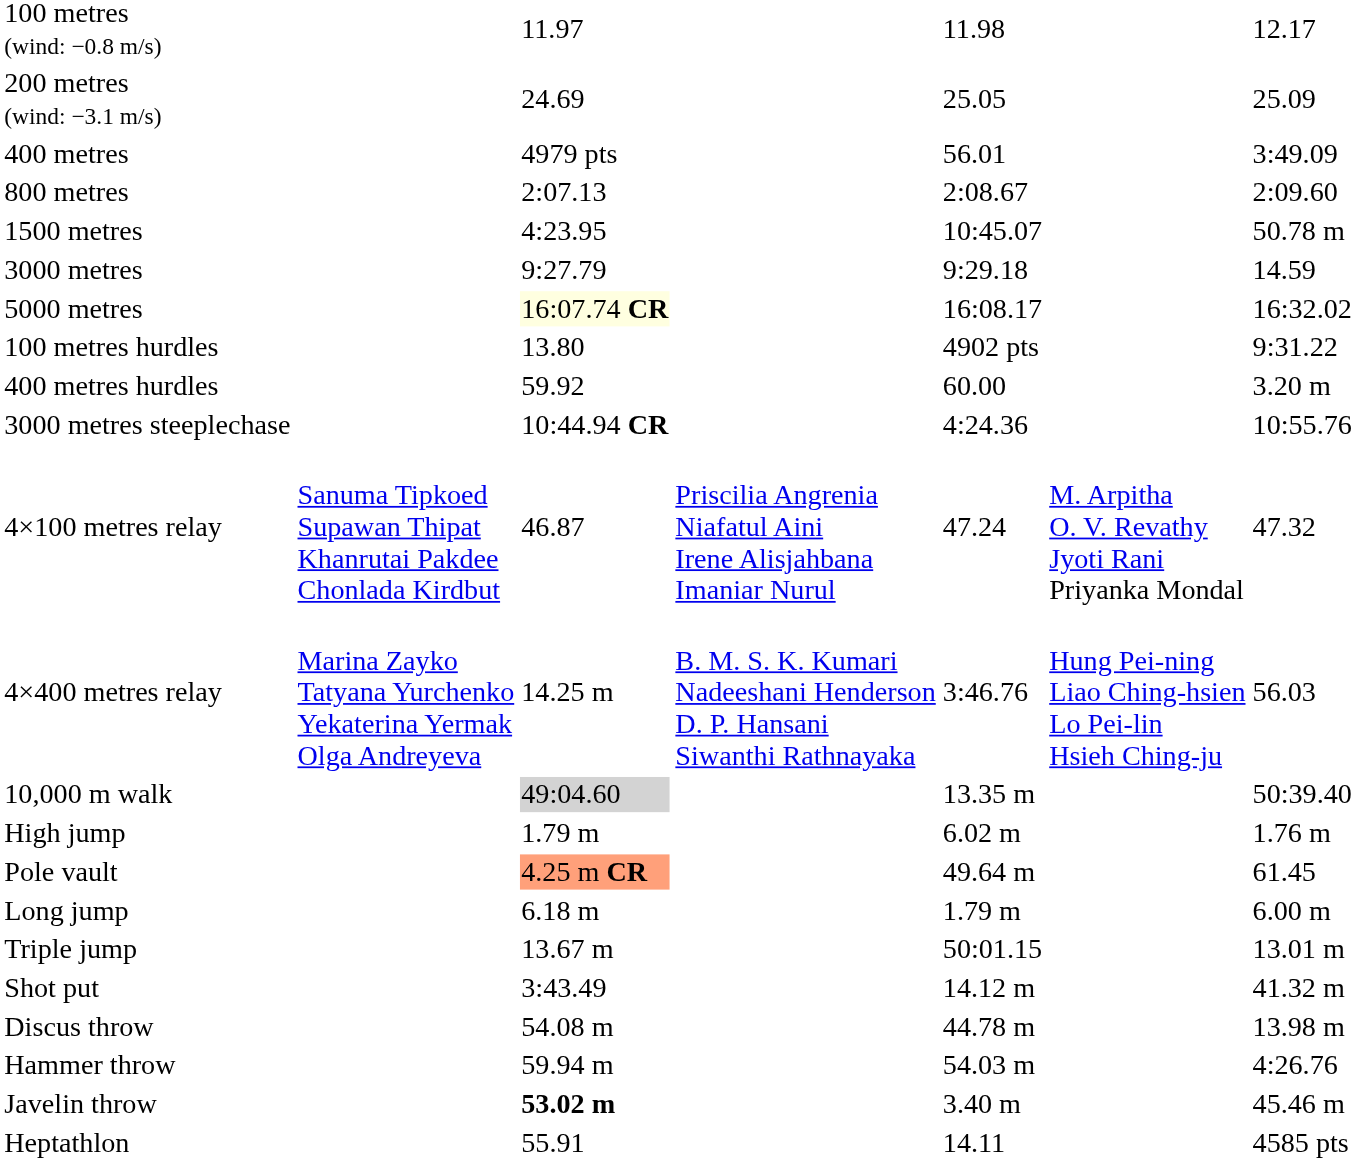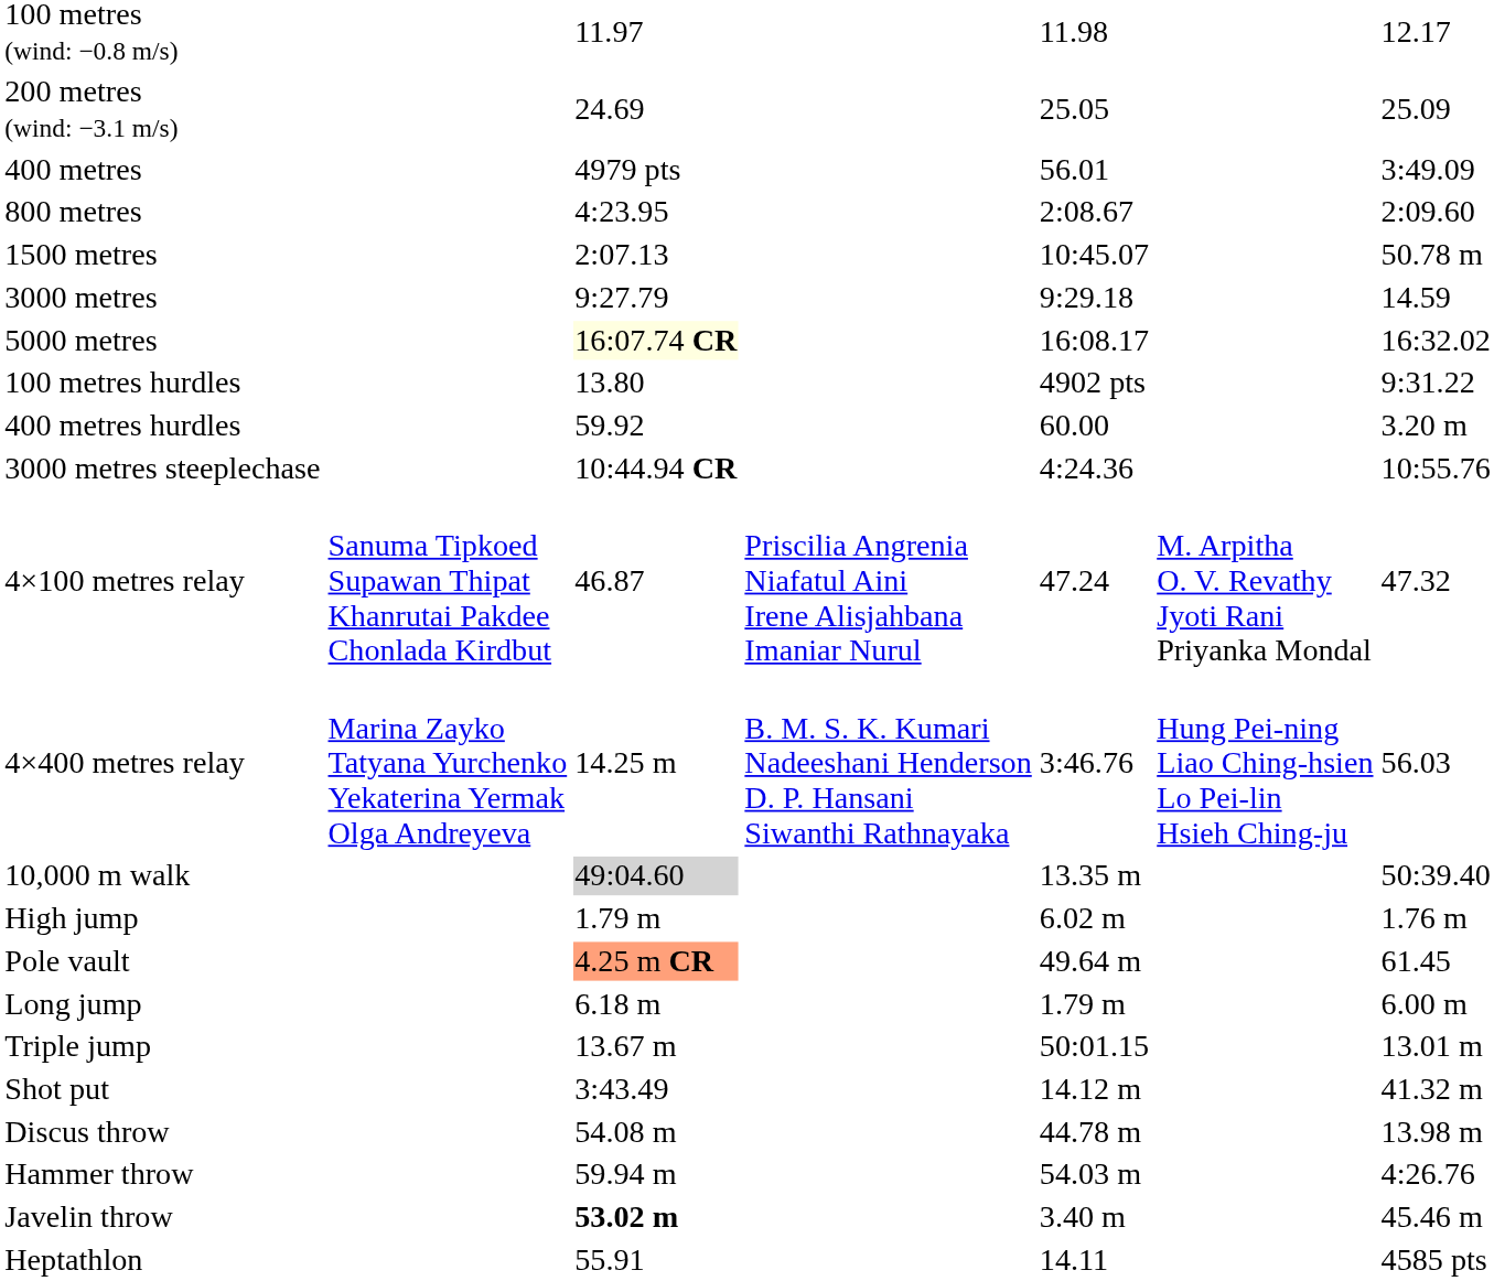800 metres | column 3: 2:07.13 -> 4:23.95
1500 metres | column 3: 4:23.95 -> 2:07.13
